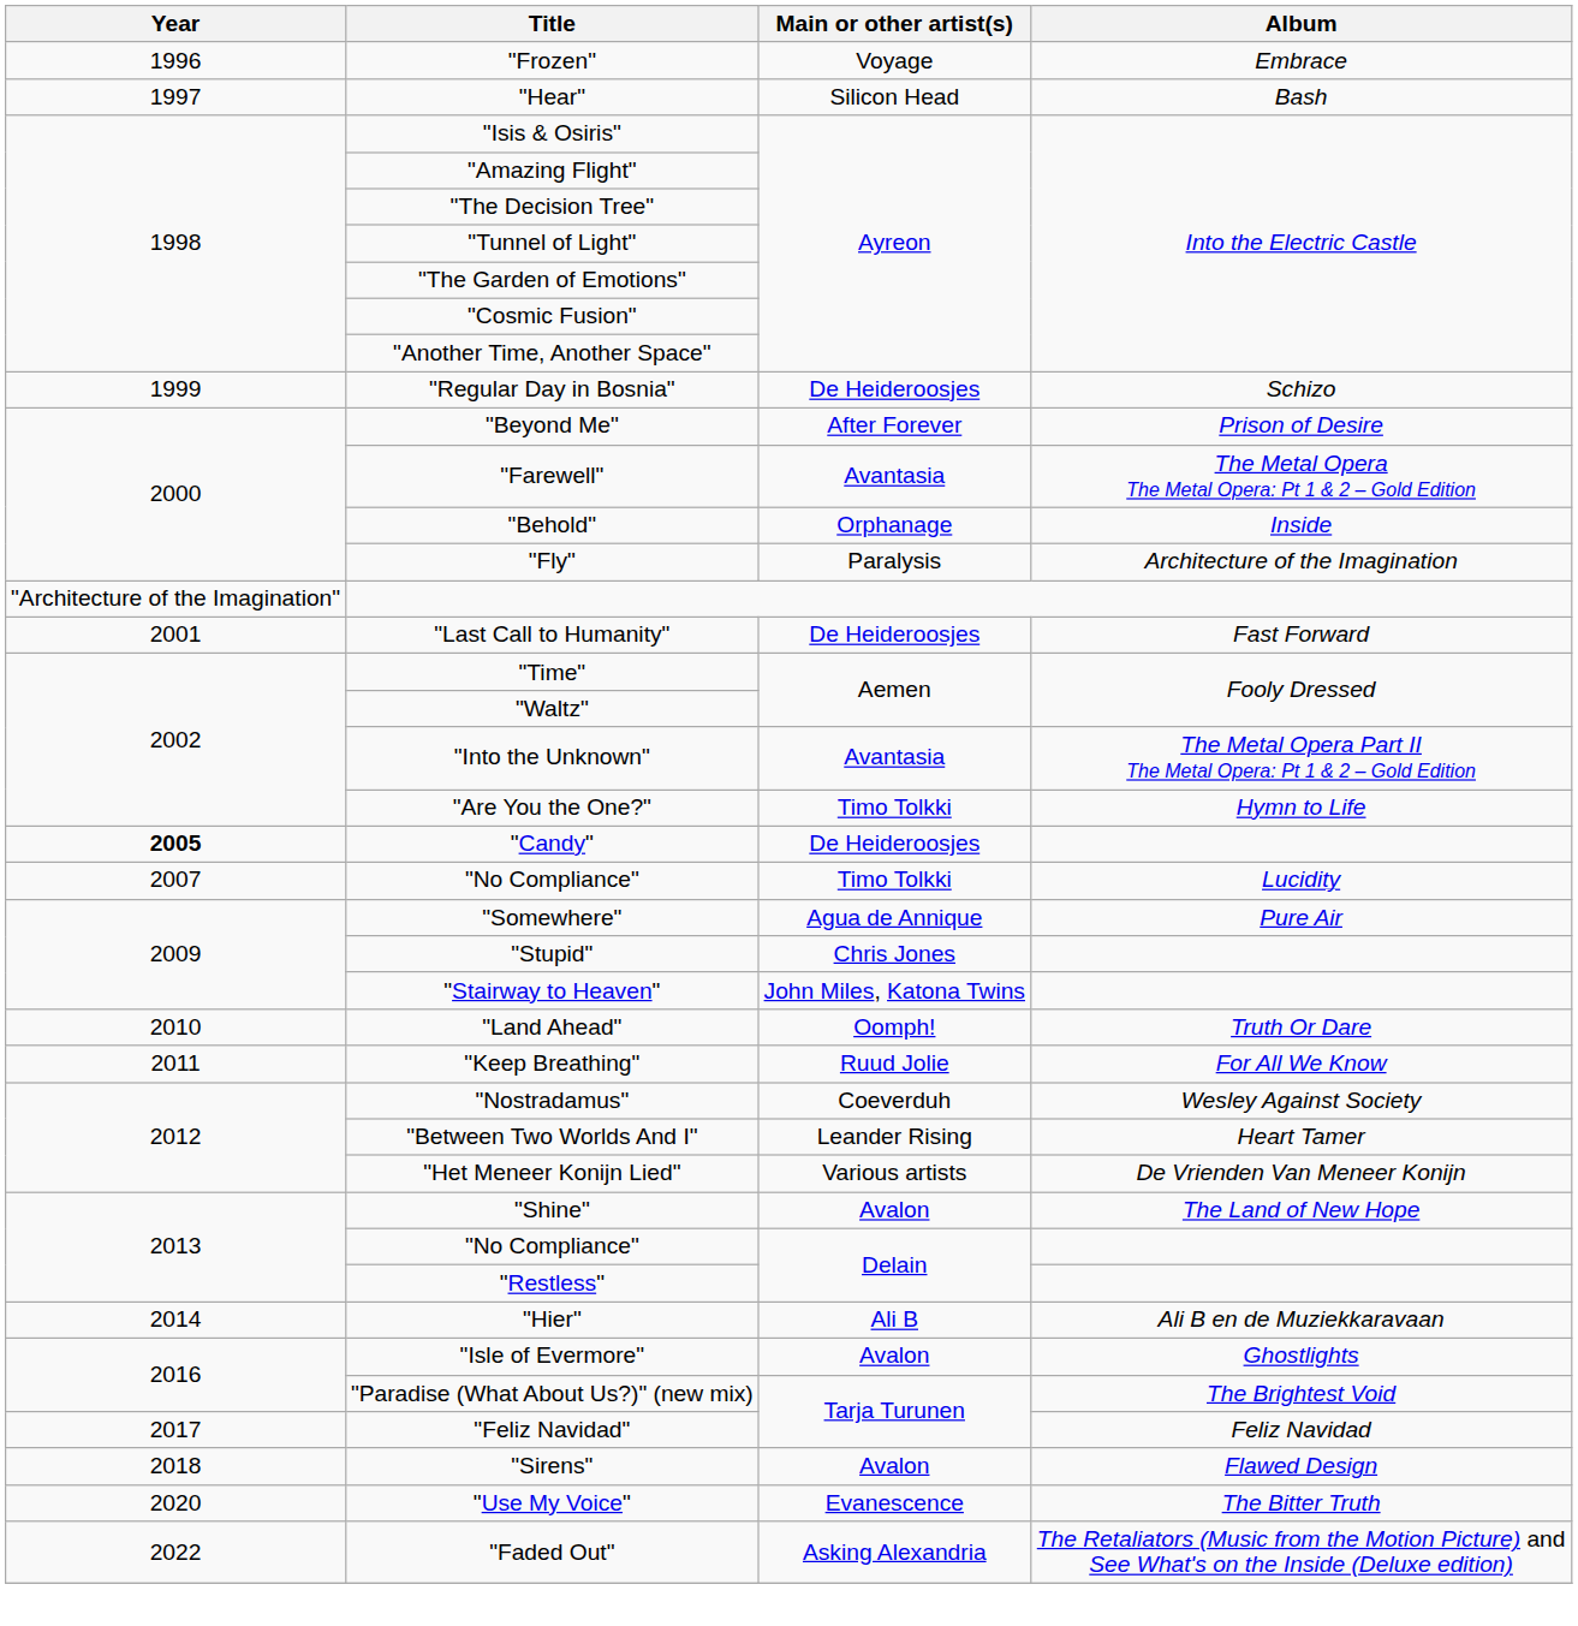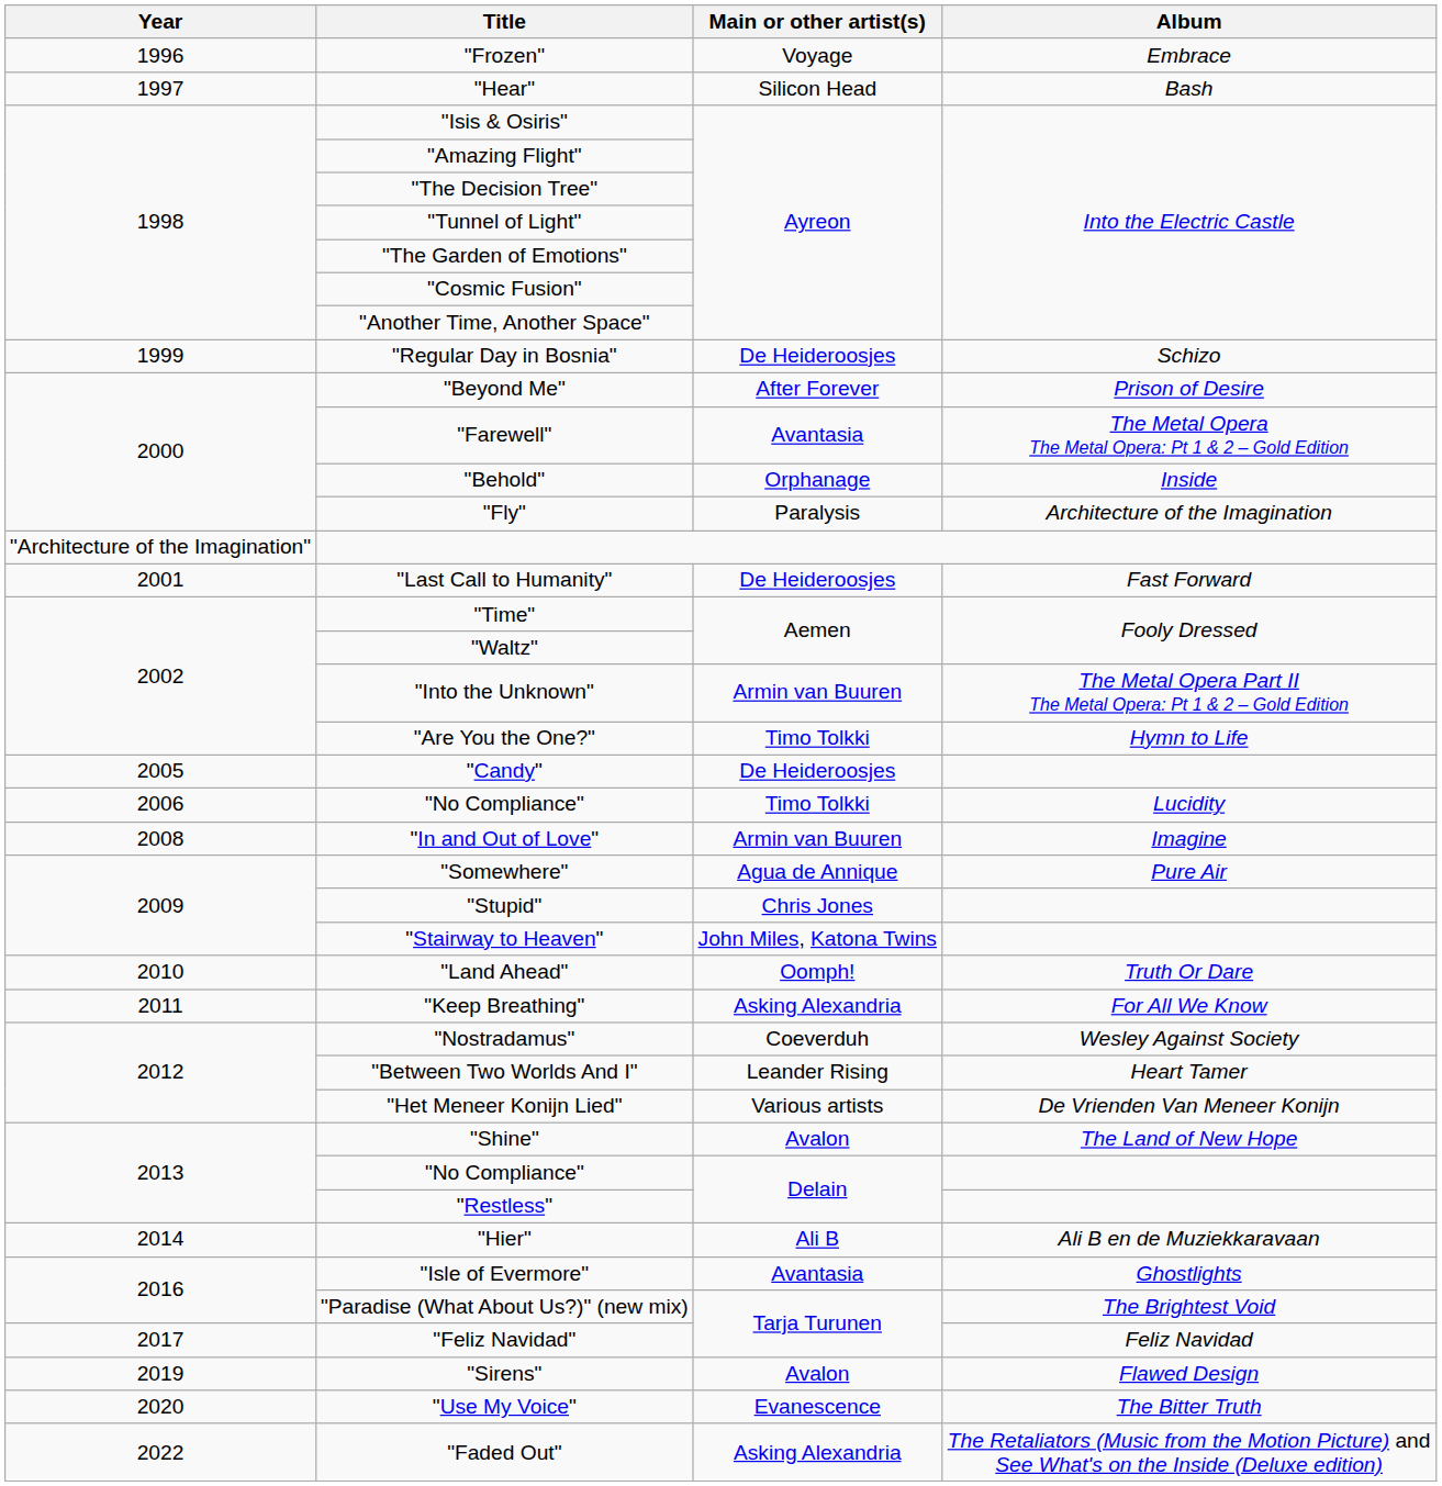"Into the Unknown" | Main or other artist(s): Avantasia -> Armin van Buuren
"Candy" | Year: bold -> normal
"No Compliance" / Lucidity | Year: 2007 -> 2006
+ row: 2008 | "In and Out of Love" | Armin van Buuren | Imagine
"Keep Breathing" | Main or other artist(s): Ruud Jolie -> Asking Alexandria
"Isle of Evermore" | Main or other artist(s): Avalon -> Avantasia
"Sirens" | Year: 2018 -> 2019
